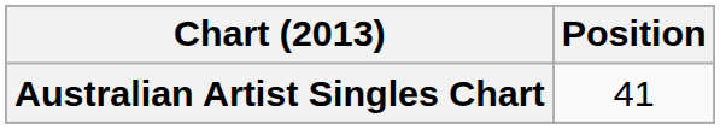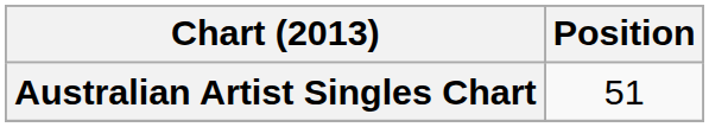Australian Artist Singles Chart | Position: 41 -> 51
